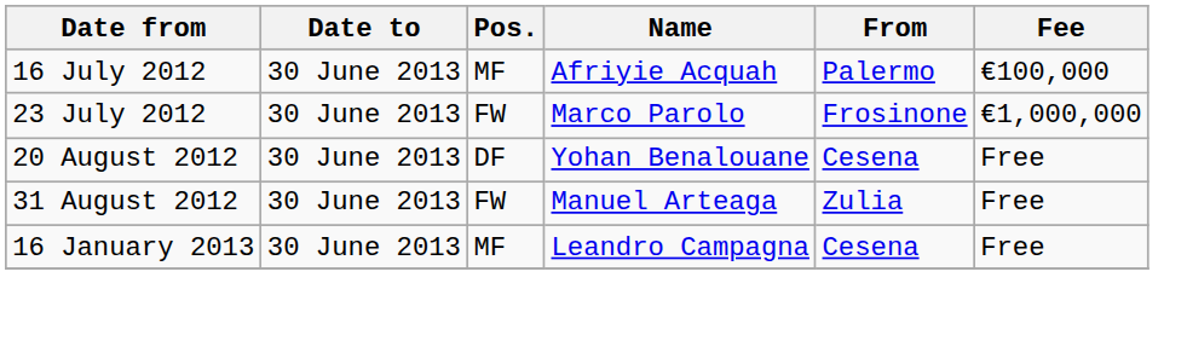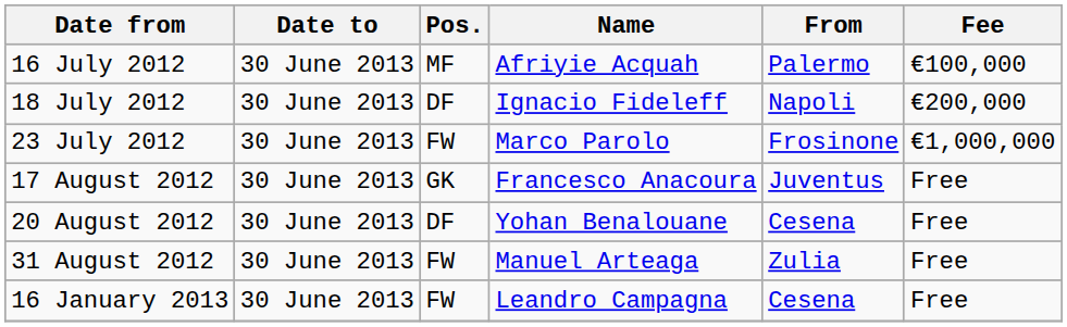+ row: 18 July 2012 | 30 June 2013 | DF | Ignacio Fideleff | Napoli | €200,000
+ row: 17 August 2012 | 30 June 2013 | GK | Francesco Anacoura | Juventus | Free
16 January 2013 | Pos.: MF -> FW
